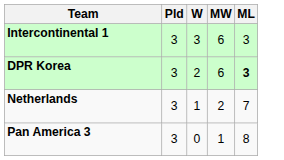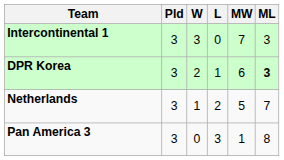+ column: L | 0 | 1 | 2 | 3
Intercontinental 1 | MW: 6 -> 7
Netherlands | MW: 2 -> 5
